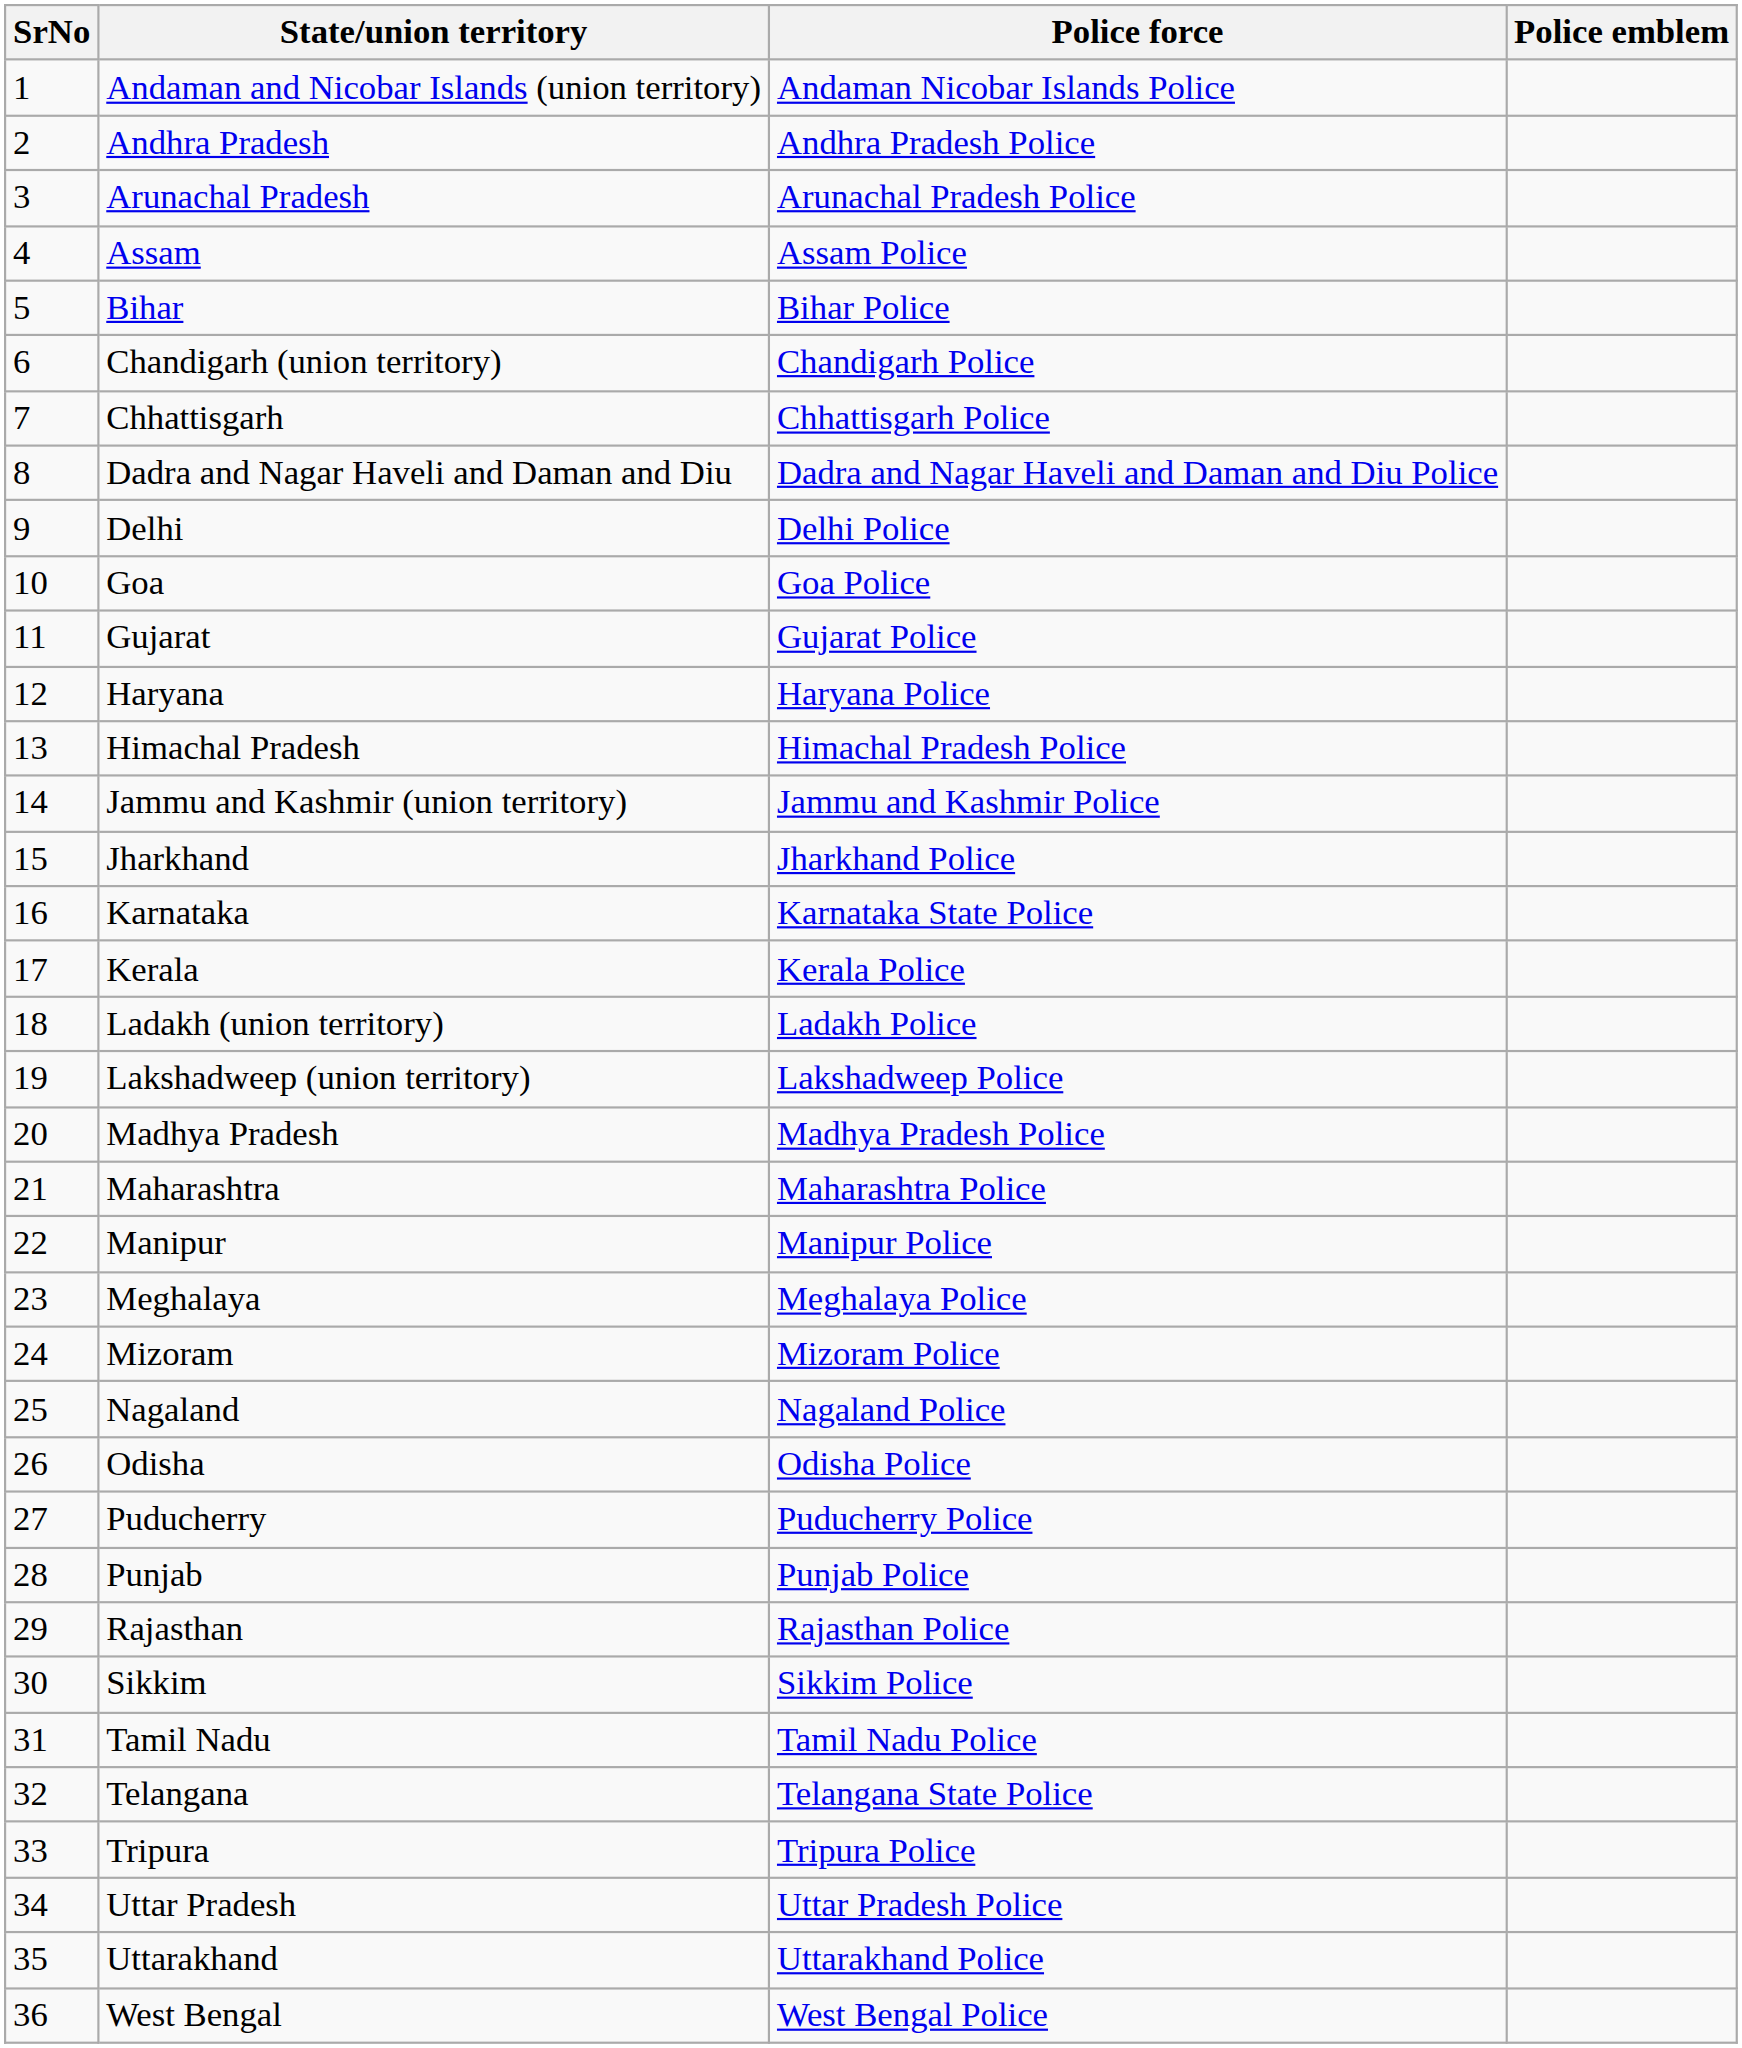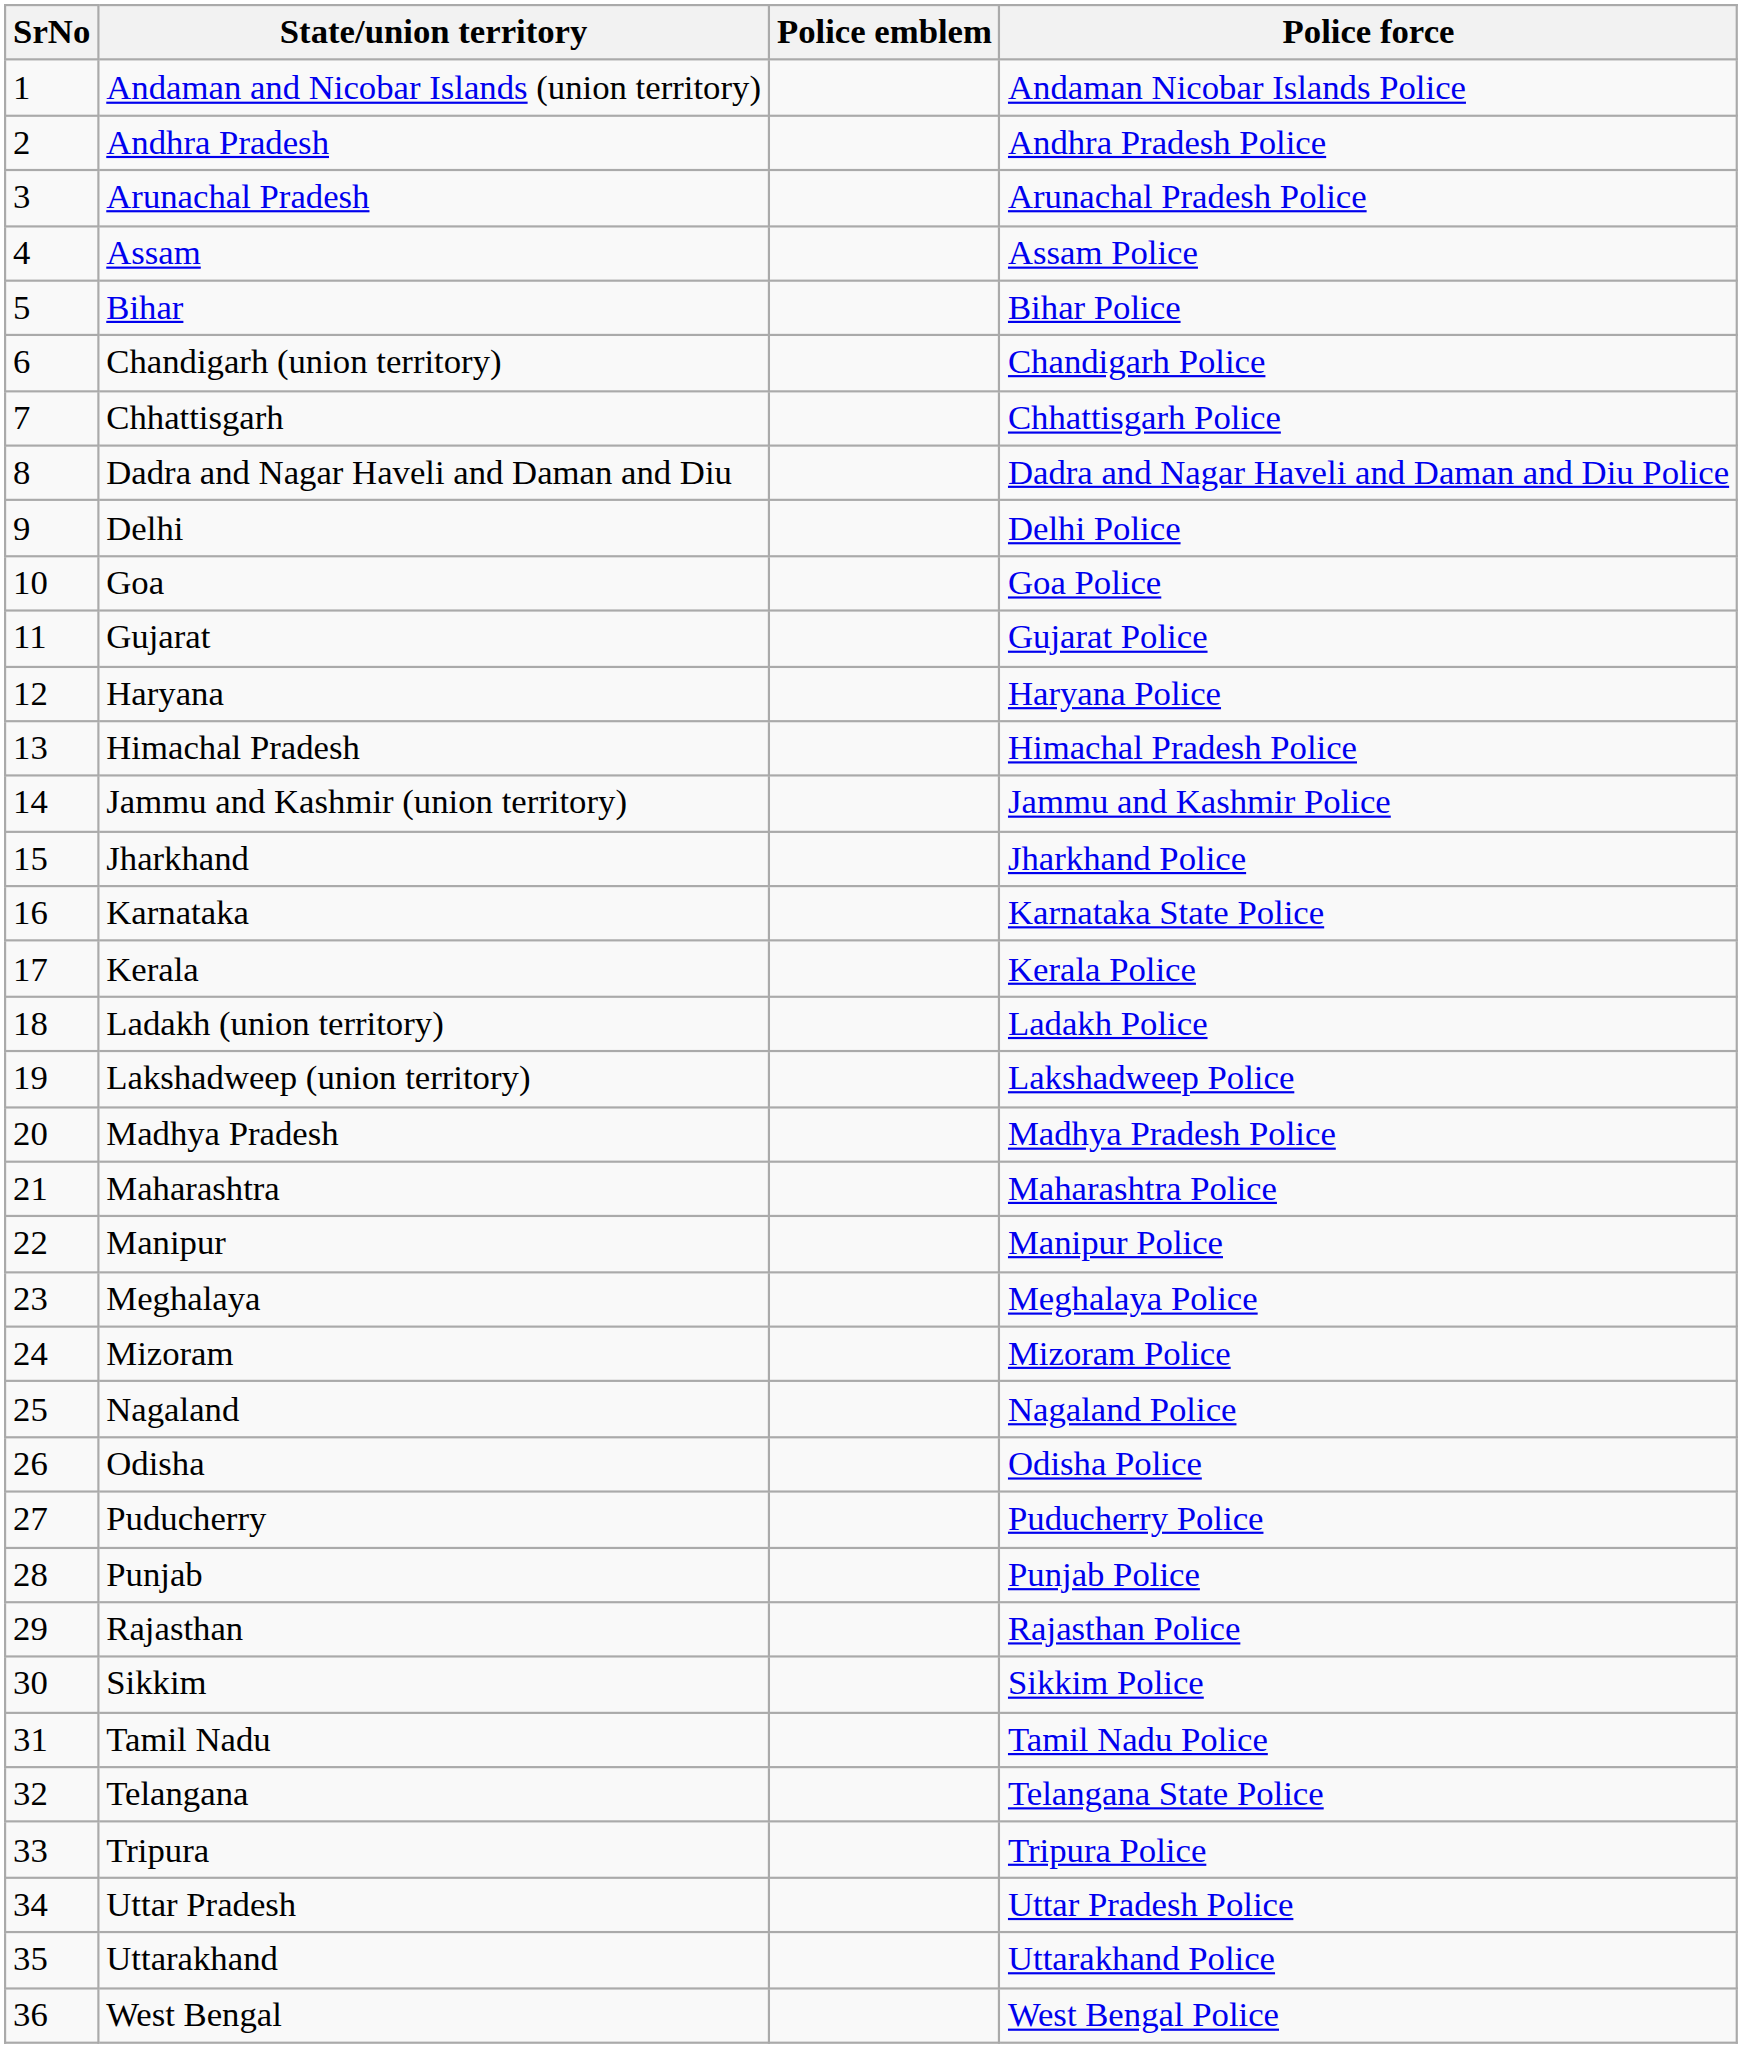columns swapped: Police emblem <-> Police force
